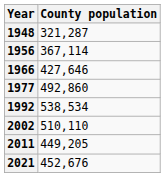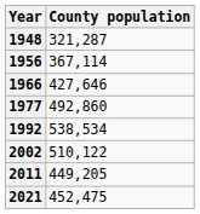2002 | County population: 510,110 -> 510,122
2021 | County population: 452,676 -> 452,475
